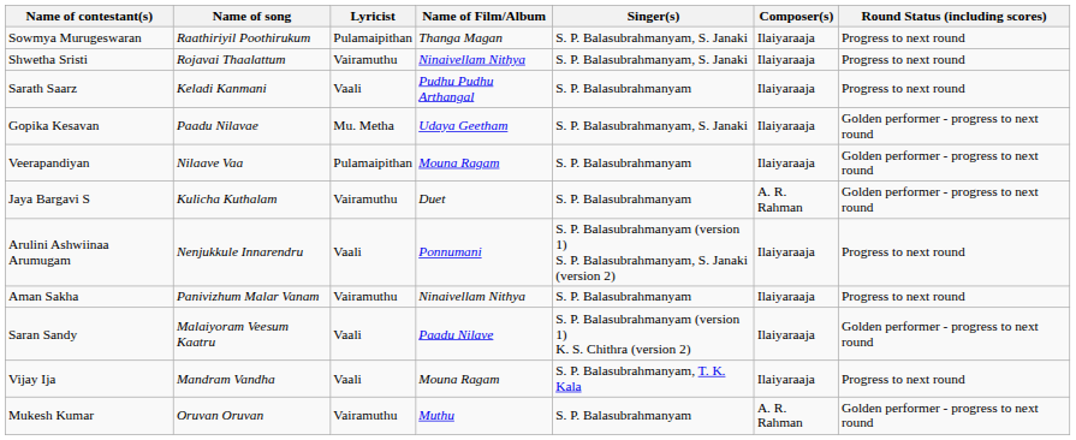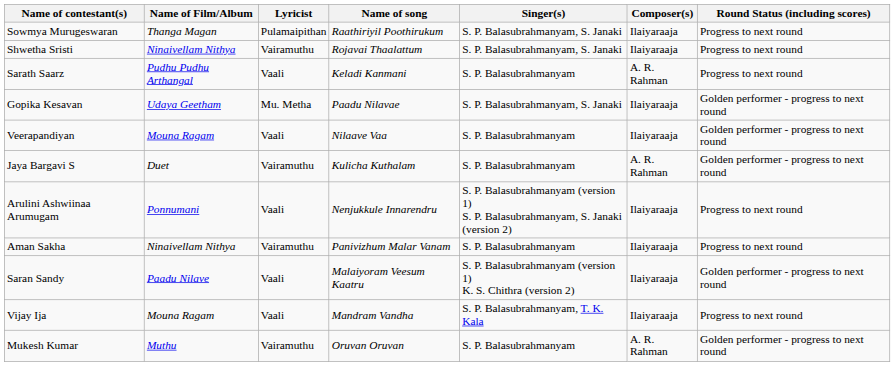columns swapped: Name of song <-> Name of Film/Album
Sarath Saarz | Composer(s): Ilaiyaraaja -> A. R. Rahman
Veerapandiyan | Lyricist: Pulamaipithan -> Vaali
